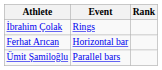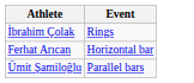- column: Rank
